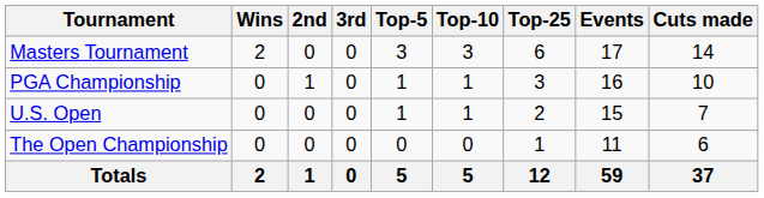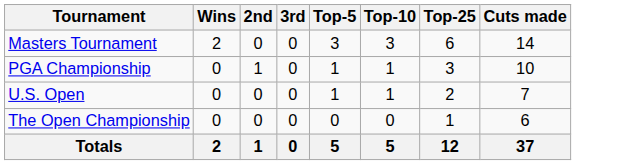- column: Events | 17 | 16 | 15 | 11 | 59
